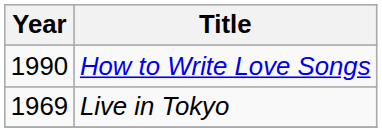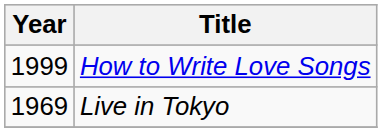How to Write Love Songs | Year: 1990 -> 1999
